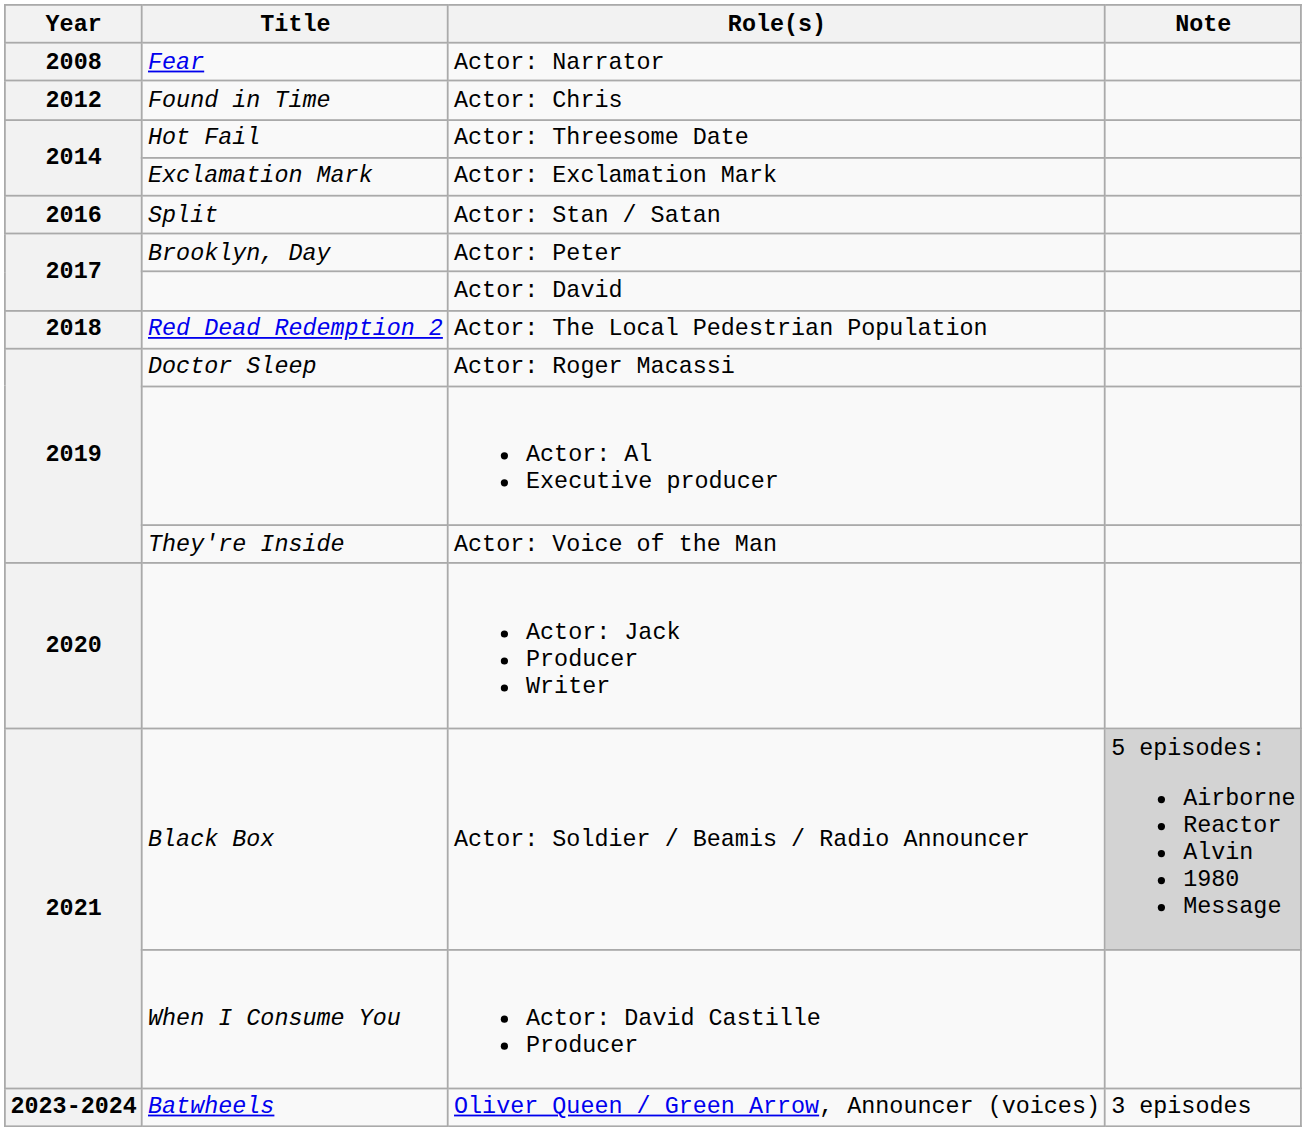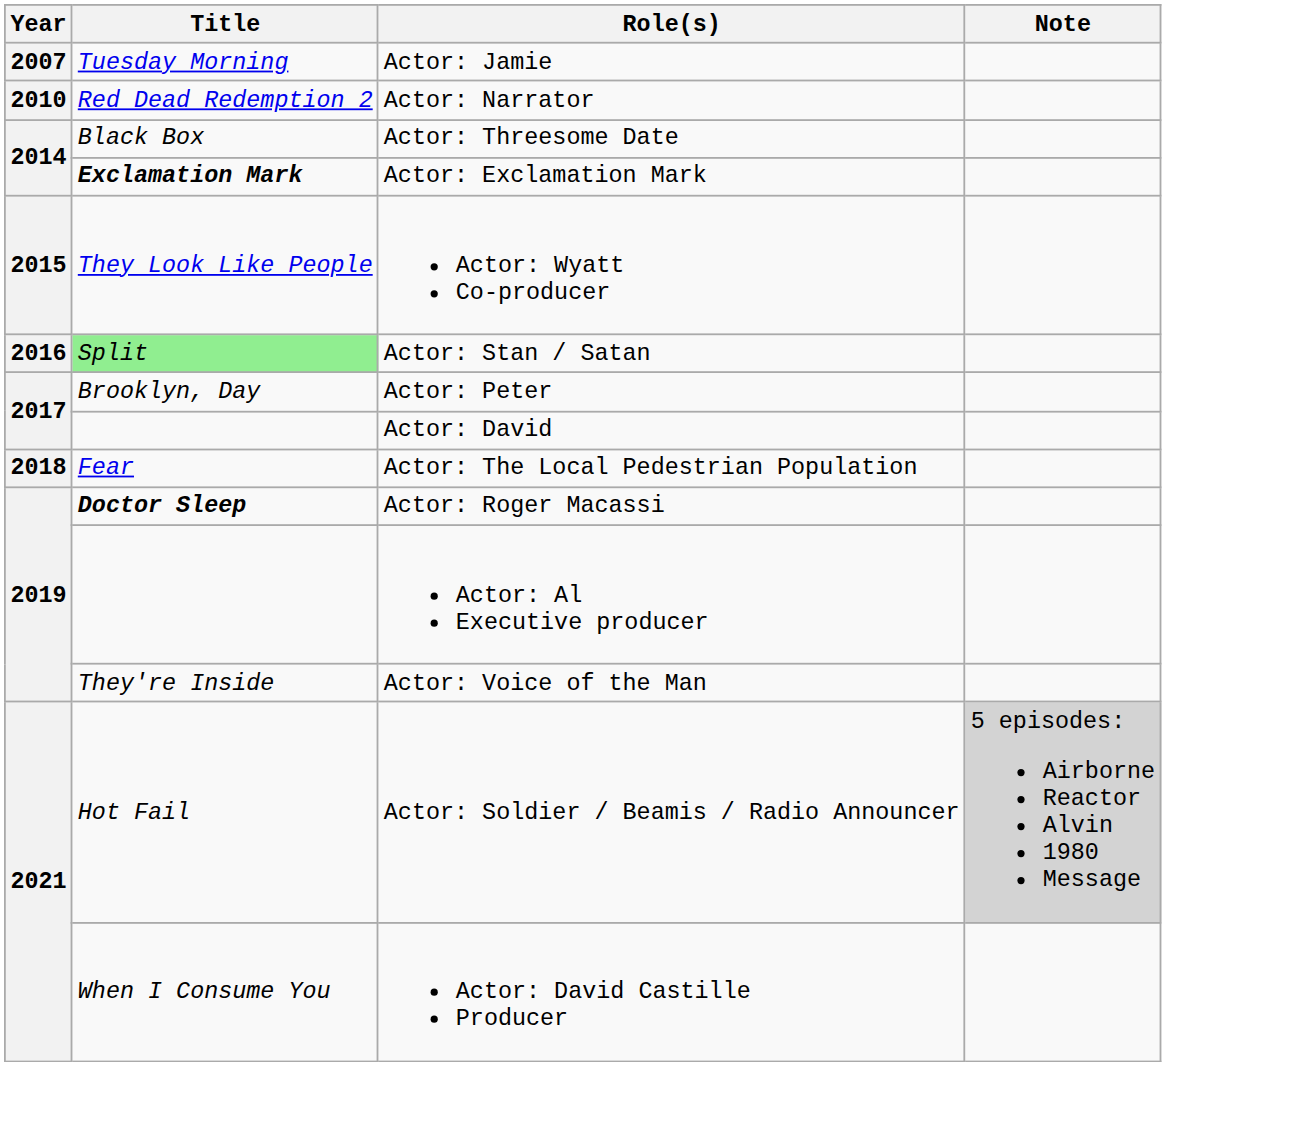+ row: 2007 | Tuesday Morning | Actor: Jamie
Actor: Narrator | Year: 2008 -> 2010
Actor: Narrator | Title: Fear -> Red Dead Redemption 2
- row: 2012 | Found in Time | Actor: Chris
Actor: Threesome Date | Title: Hot Fail -> Black Box
Actor: Exclamation Mark | Title: normal -> bold
+ row: 2015 | They Look Like People | Actor: Wyatt Co-producer
Actor: Stan / Satan | Title: no background -> lightgreen background
Actor: The Local Pedestrian Population | Title: Red Dead Redemption 2 -> Fear
Actor: Roger Macassi | Title: normal -> bold
- row: 2020 | Actor: Jack Producer Writer
Actor: Soldier / Beamis / Radio Announcer | Title: Black Box -> Hot Fail
- row: 2023-2024 | Batwheels | Oliver Queen / Green Arrow, Announcer (voices) | 3 episodes
